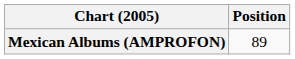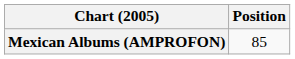Mexican Albums (AMPROFON) | Position: 89 -> 85
